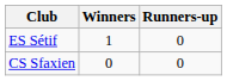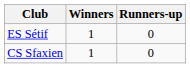CS Sfaxien | Winners: 0 -> 1
